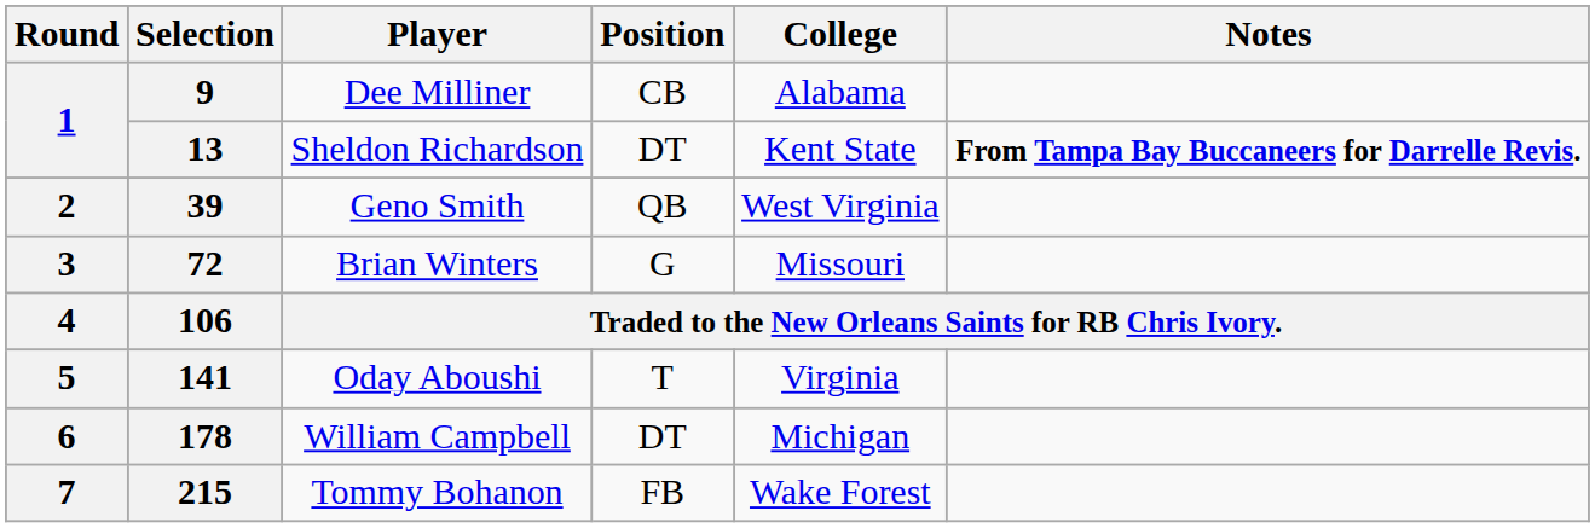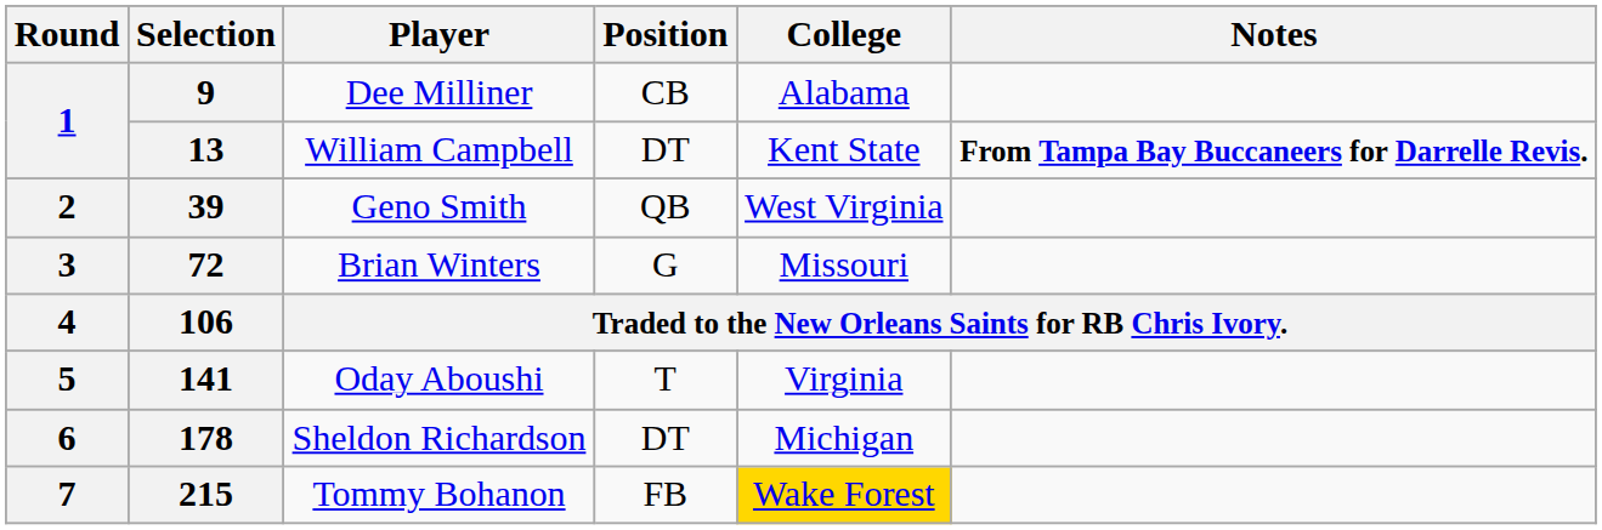13 | Player: Sheldon Richardson -> William Campbell
178 | Player: William Campbell -> Sheldon Richardson
215 | College: no background -> gold background
